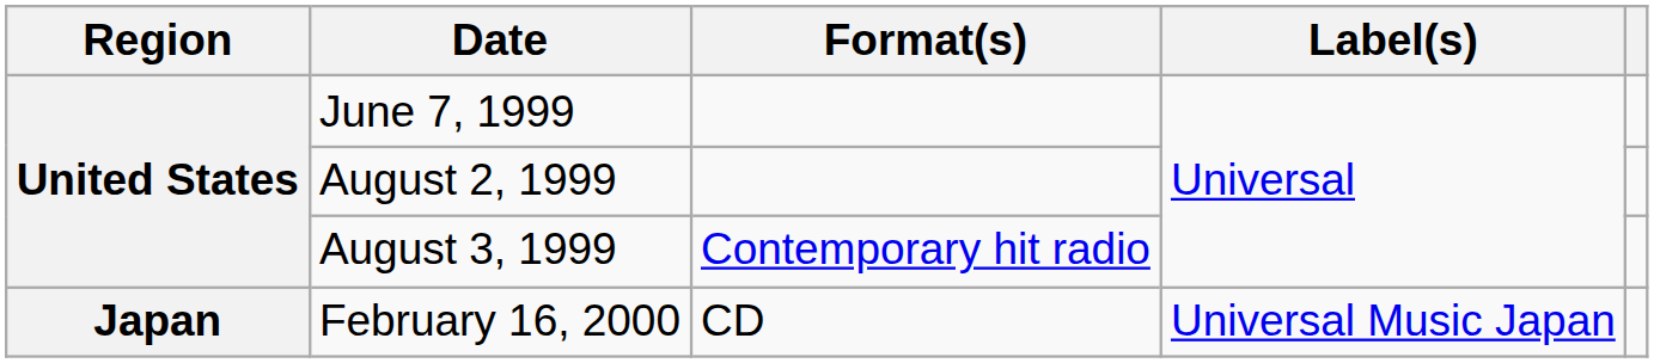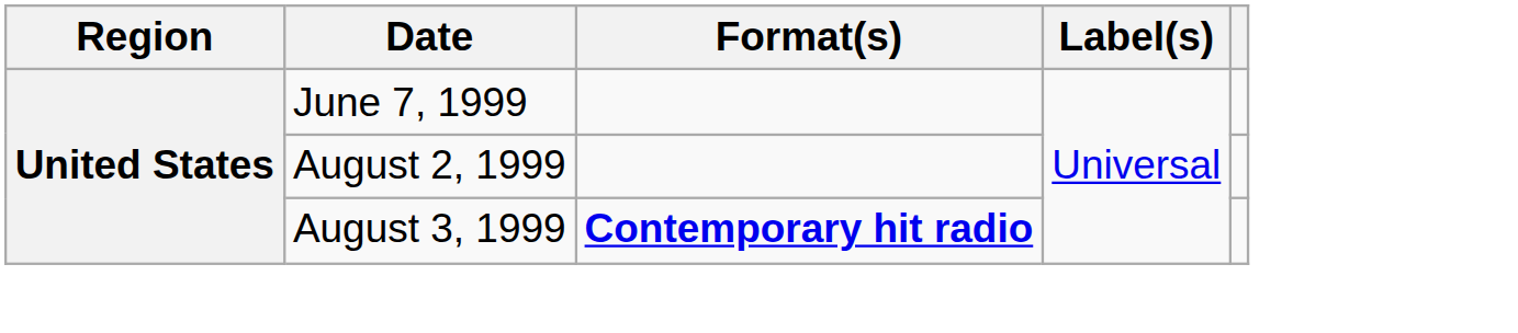August 3, 1999 | Format(s): normal -> bold
- row: Japan | February 16, 2000 | CD | Universal Music Japan
